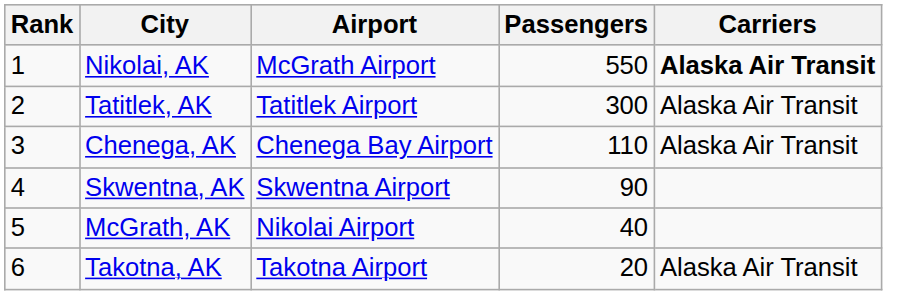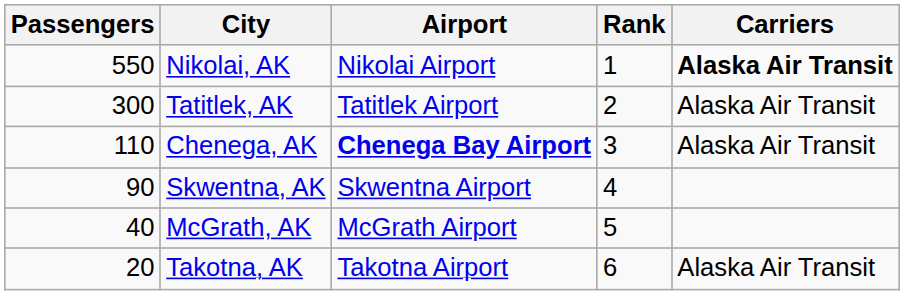columns swapped: Rank <-> Passengers
Nikolai, AK | Airport: McGrath Airport -> Nikolai Airport
Chenega, AK | Airport: normal -> bold
McGrath, AK | Airport: Nikolai Airport -> McGrath Airport
